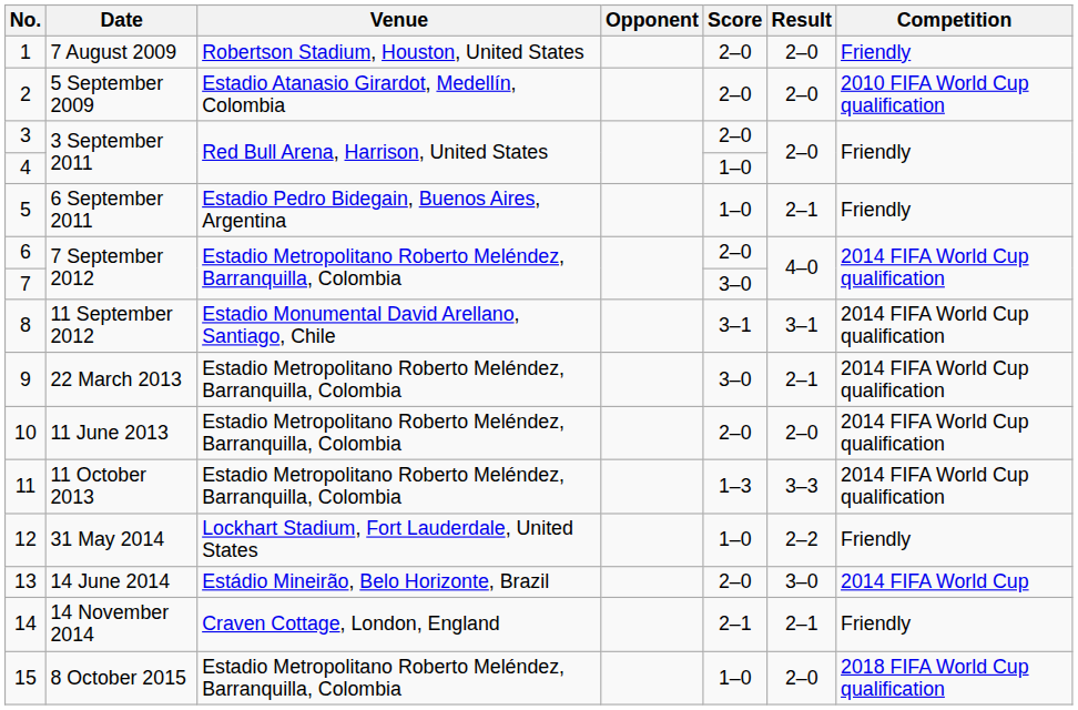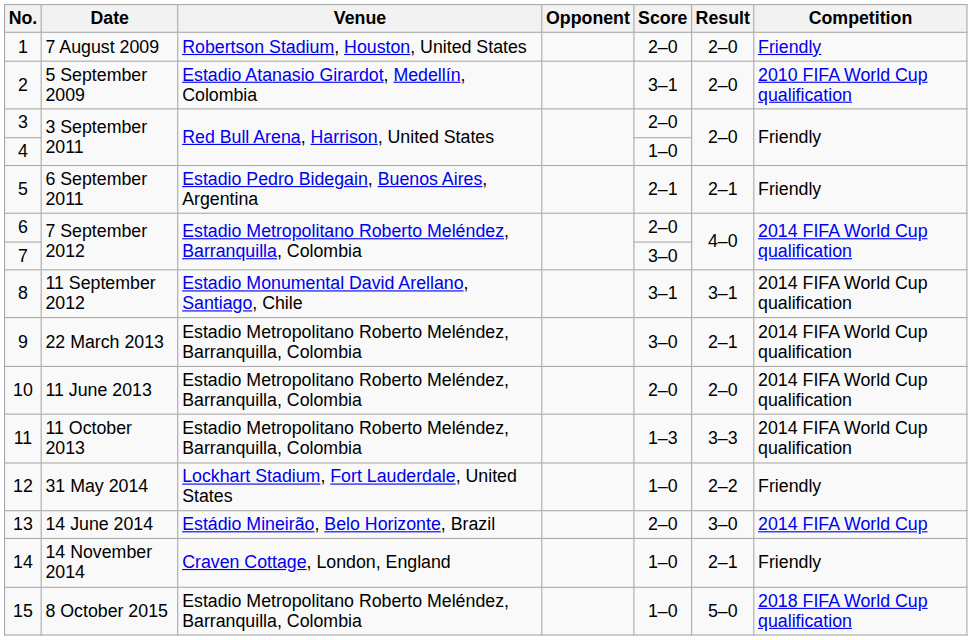2 | Score: 2–0 -> 3–1
5 | Score: 1–0 -> 2–1
14 | Score: 2–1 -> 1–0
15 | Result: 2–0 -> 5–0
